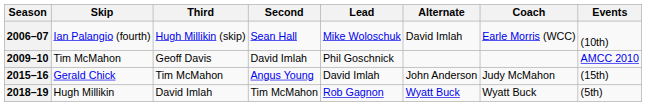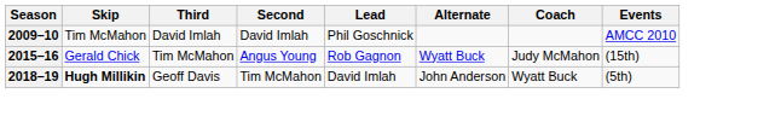- row: 2006–07 | Ian Palangio (fourth) | Hugh Millikin (skip) | Sean Hall | Mike Woloschuk | David Imlah | Earle Morris (WCC) | (10th)
2009–10 | Third: Geoff Davis -> David Imlah
2015–16 | Lead: David Imlah -> Rob Gagnon
2015–16 | Alternate: John Anderson -> Wyatt Buck
2018–19 | Skip: normal -> bold
2018–19 | Third: David Imlah -> Geoff Davis
2018–19 | Lead: Rob Gagnon -> David Imlah
2018–19 | Alternate: Wyatt Buck -> John Anderson
